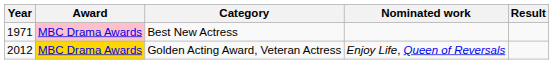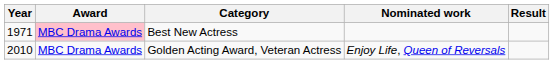Golden Acting Award, Veteran Actress | Year: 2012 -> 2010
Golden Acting Award, Veteran Actress | Award: gold background -> no background
